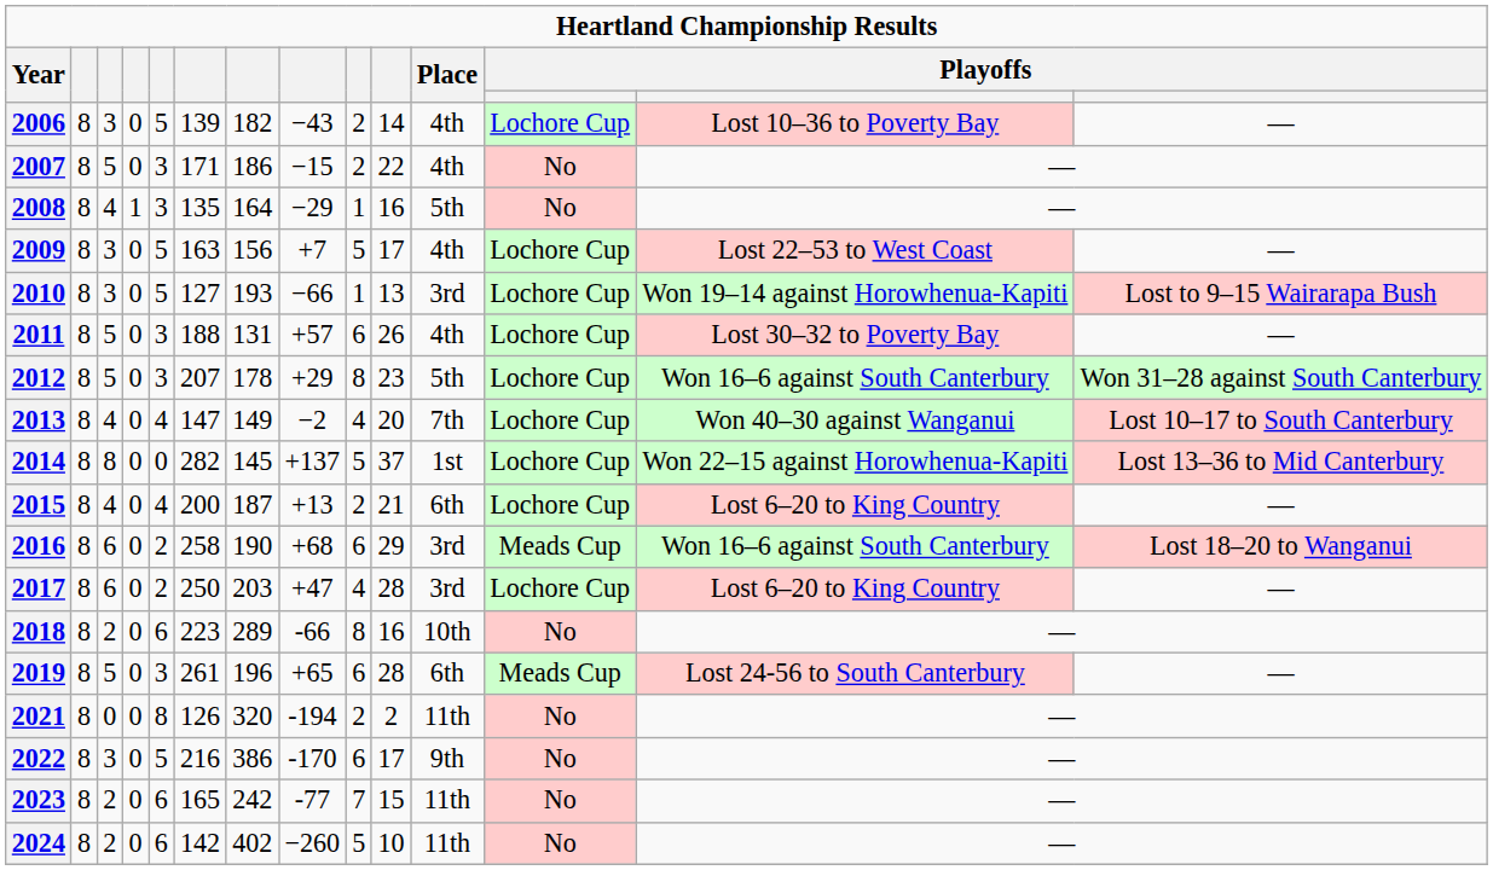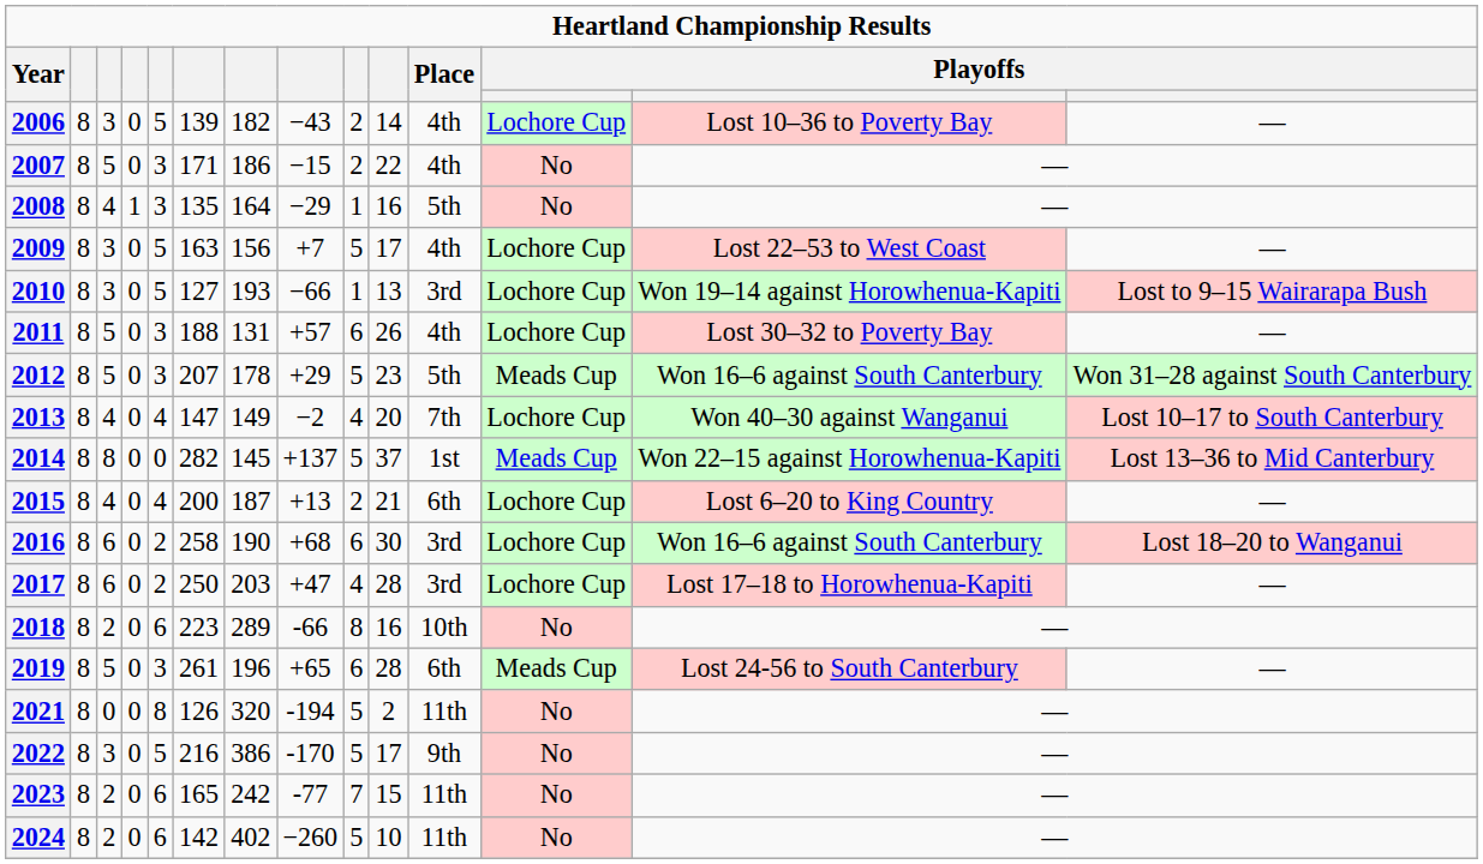2012 | column 9: 8 -> 5
2012 | column 12: Lochore Cup -> Meads Cup
2014 | column 12: Lochore Cup -> Meads Cup
2016 | column 10: 29 -> 30
2016 | column 12: Meads Cup -> Lochore Cup
2017 | column 13: Lost 6–20 to King Country -> Lost 17–18 to Horowhenua-Kapiti
2021 | column 9: 2 -> 5
2022 | column 9: 6 -> 5
